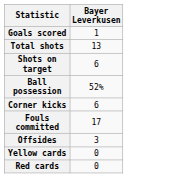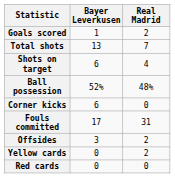+ column: Real Madrid | 2 | 7 | 4 | 48% | 0 | 31 | 2 | 2 | 0
